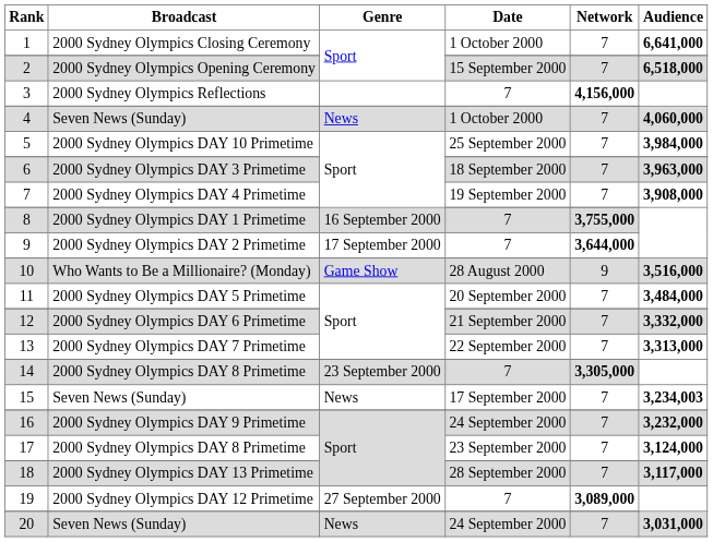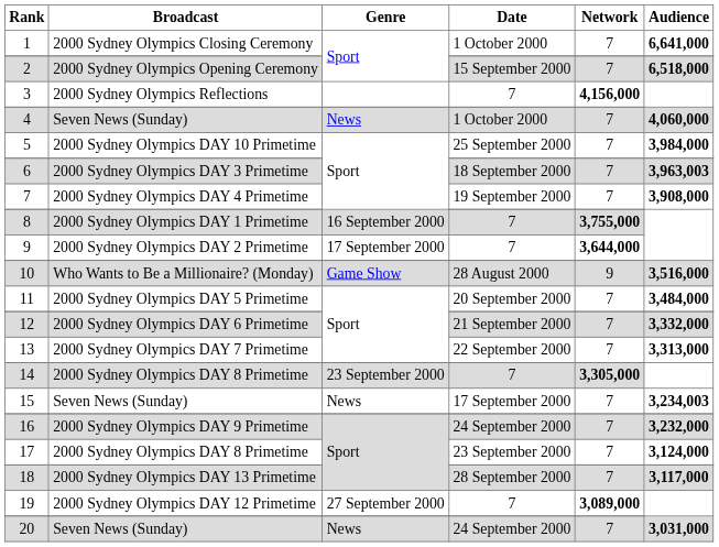6 | Audience: 3,963,000 -> 3,963,003
